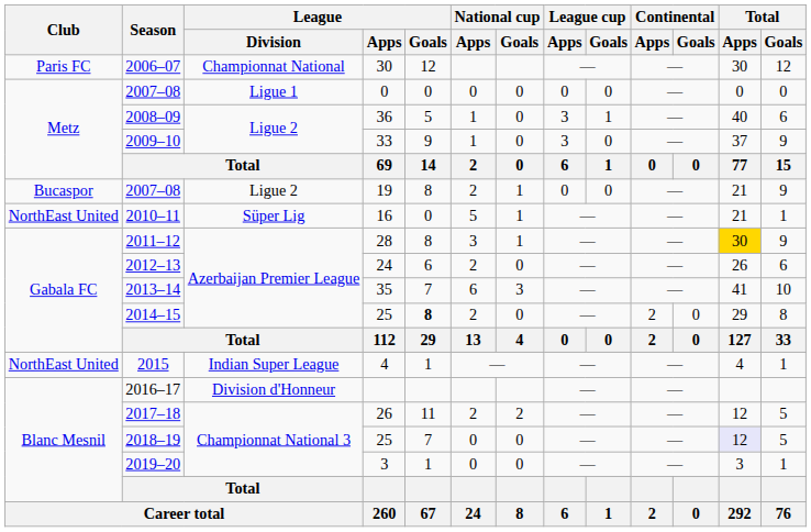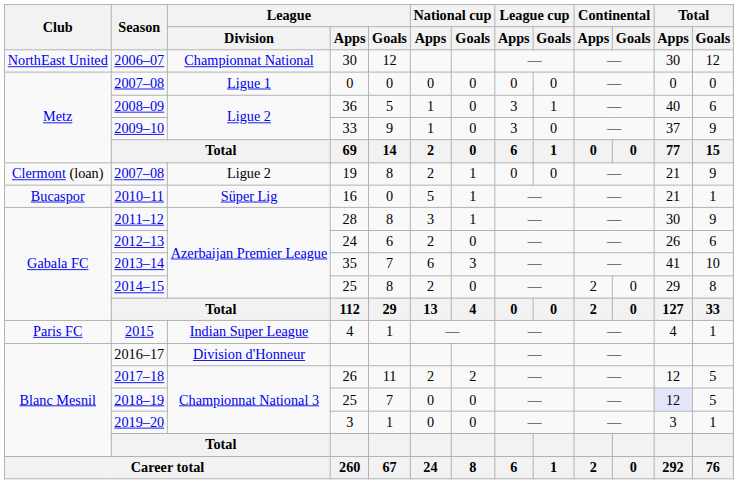2006–07 | Club: Paris FC -> NorthEast United
2007–08 / 19 | Club: Bucaspor -> Clermont (loan)
2010–11 | Club: NorthEast United -> Bucaspor
2011–12 | Total / Apps: gold background -> no background
2014–15 | League / Goals: bold -> normal
2015 | Club: NorthEast United -> Paris FC
